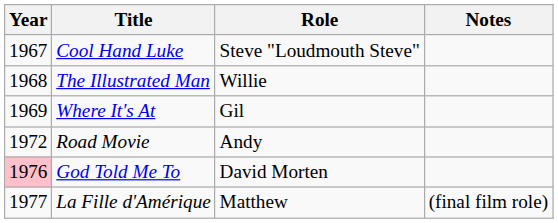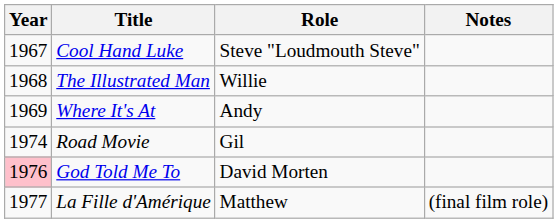Where It's At | Role: Gil -> Andy
Road Movie | Year: 1972 -> 1974
Road Movie | Role: Andy -> Gil
